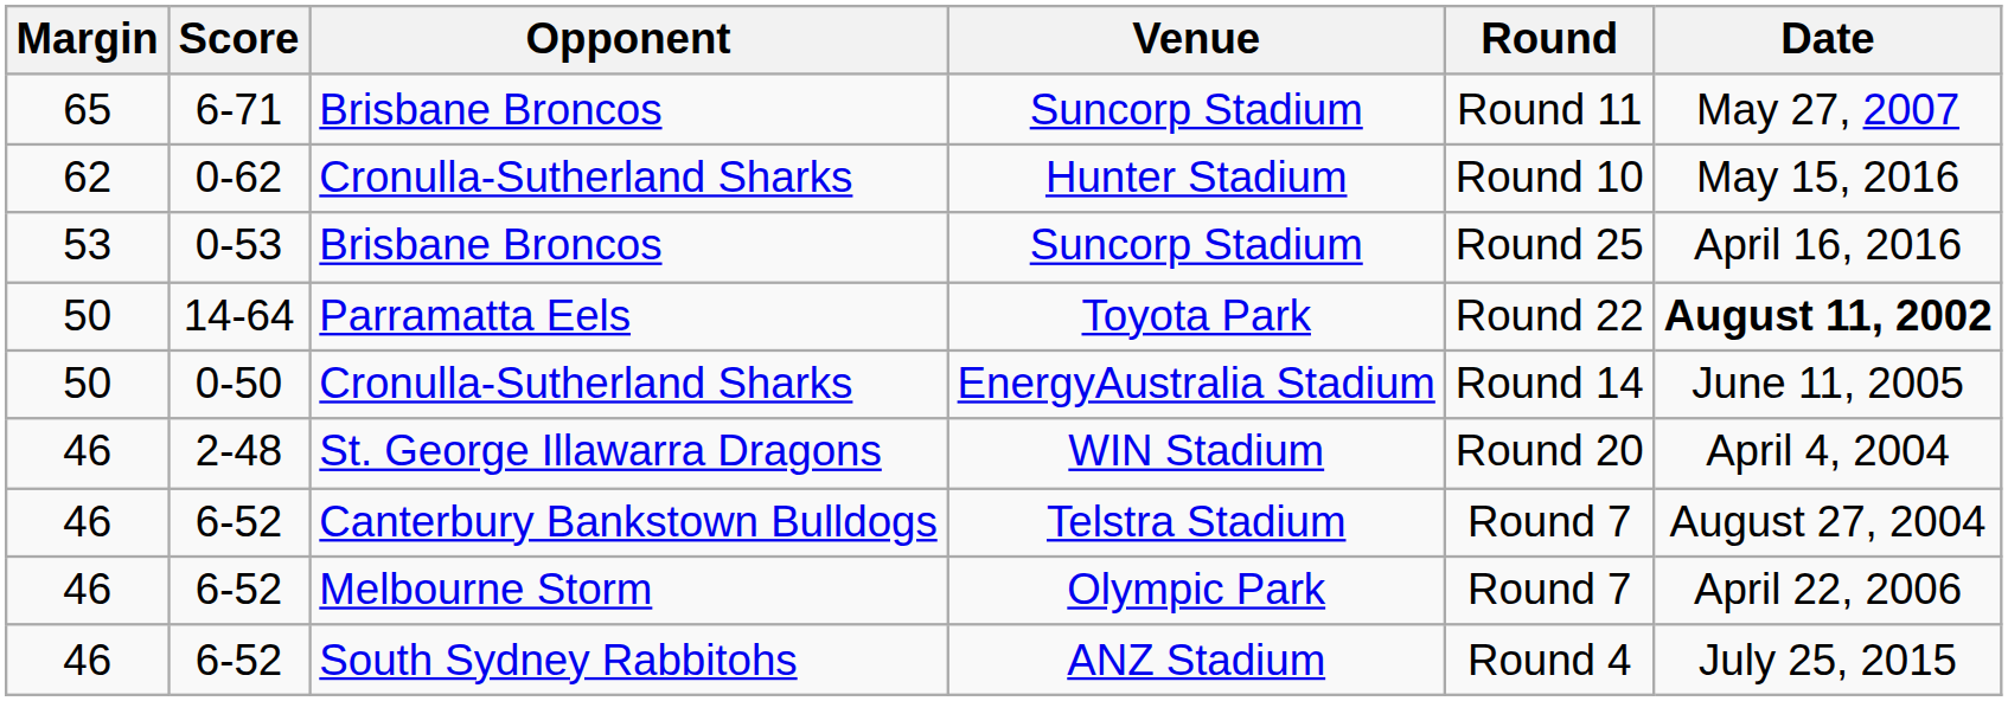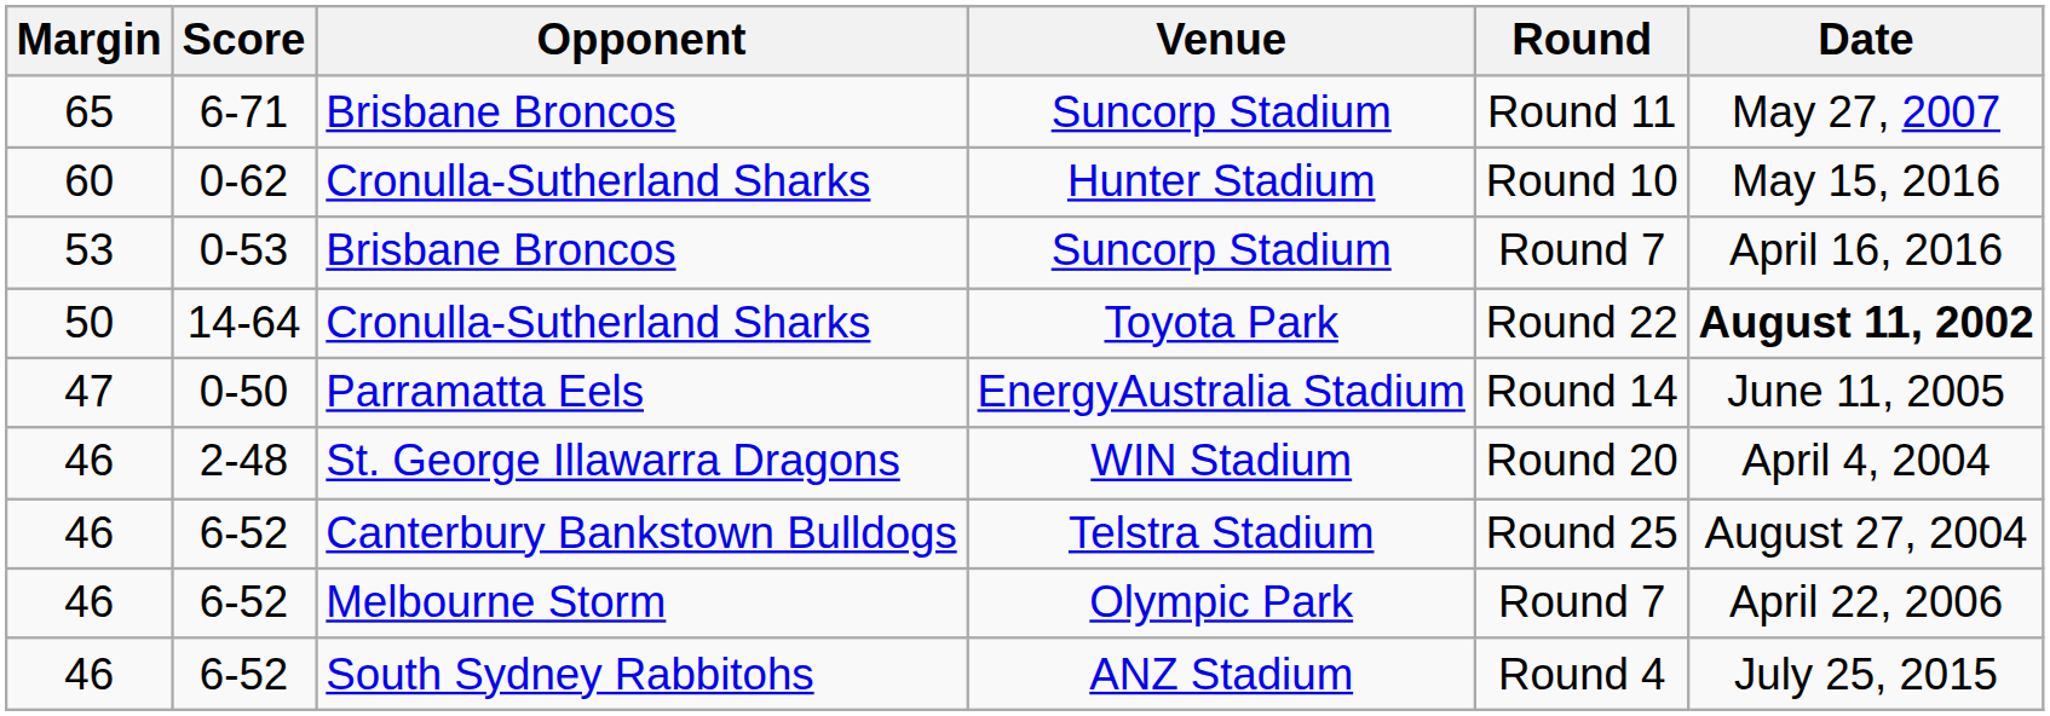Hunter Stadium | Margin: 62 -> 60
0-53 / Suncorp Stadium | Round: Round 25 -> Round 7
Toyota Park | Opponent: Parramatta Eels -> Cronulla-Sutherland Sharks
EnergyAustralia Stadium | Margin: 50 -> 47
EnergyAustralia Stadium | Opponent: Cronulla-Sutherland Sharks -> Parramatta Eels
Telstra Stadium | Round: Round 7 -> Round 25
